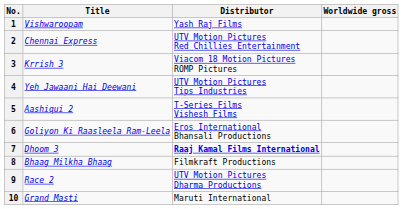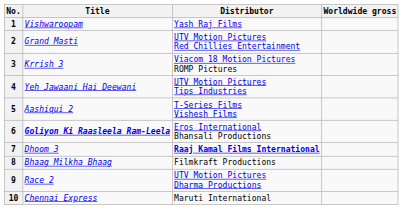2 | Title: Chennai Express -> Grand Masti
6 | Title: normal -> bold
10 | Title: Grand Masti -> Chennai Express
